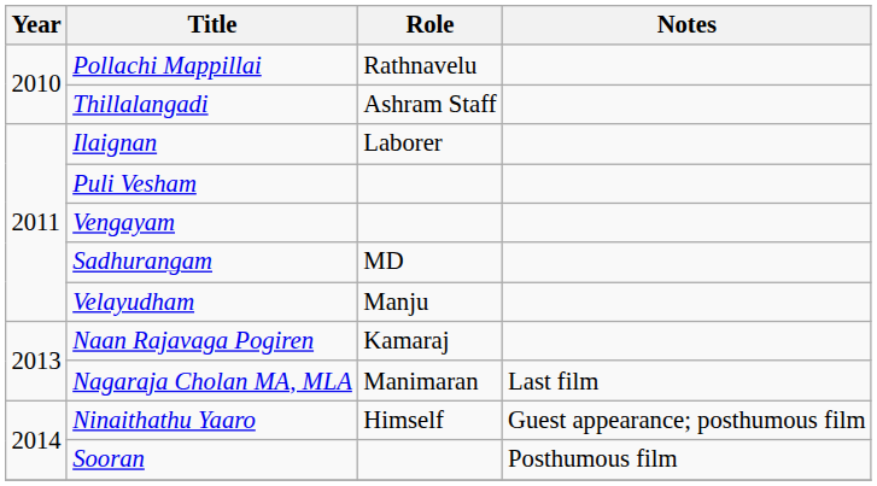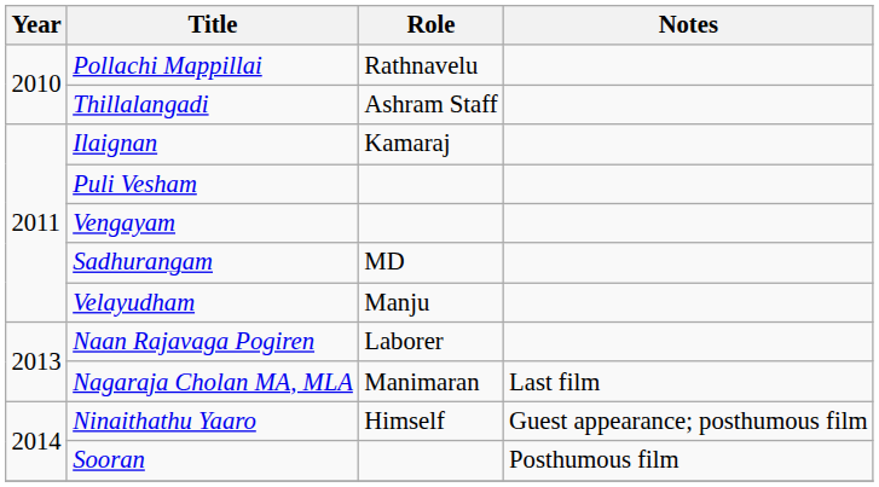Ilaignan | Role: Laborer -> Kamaraj
Naan Rajavaga Pogiren | Role: Kamaraj -> Laborer
